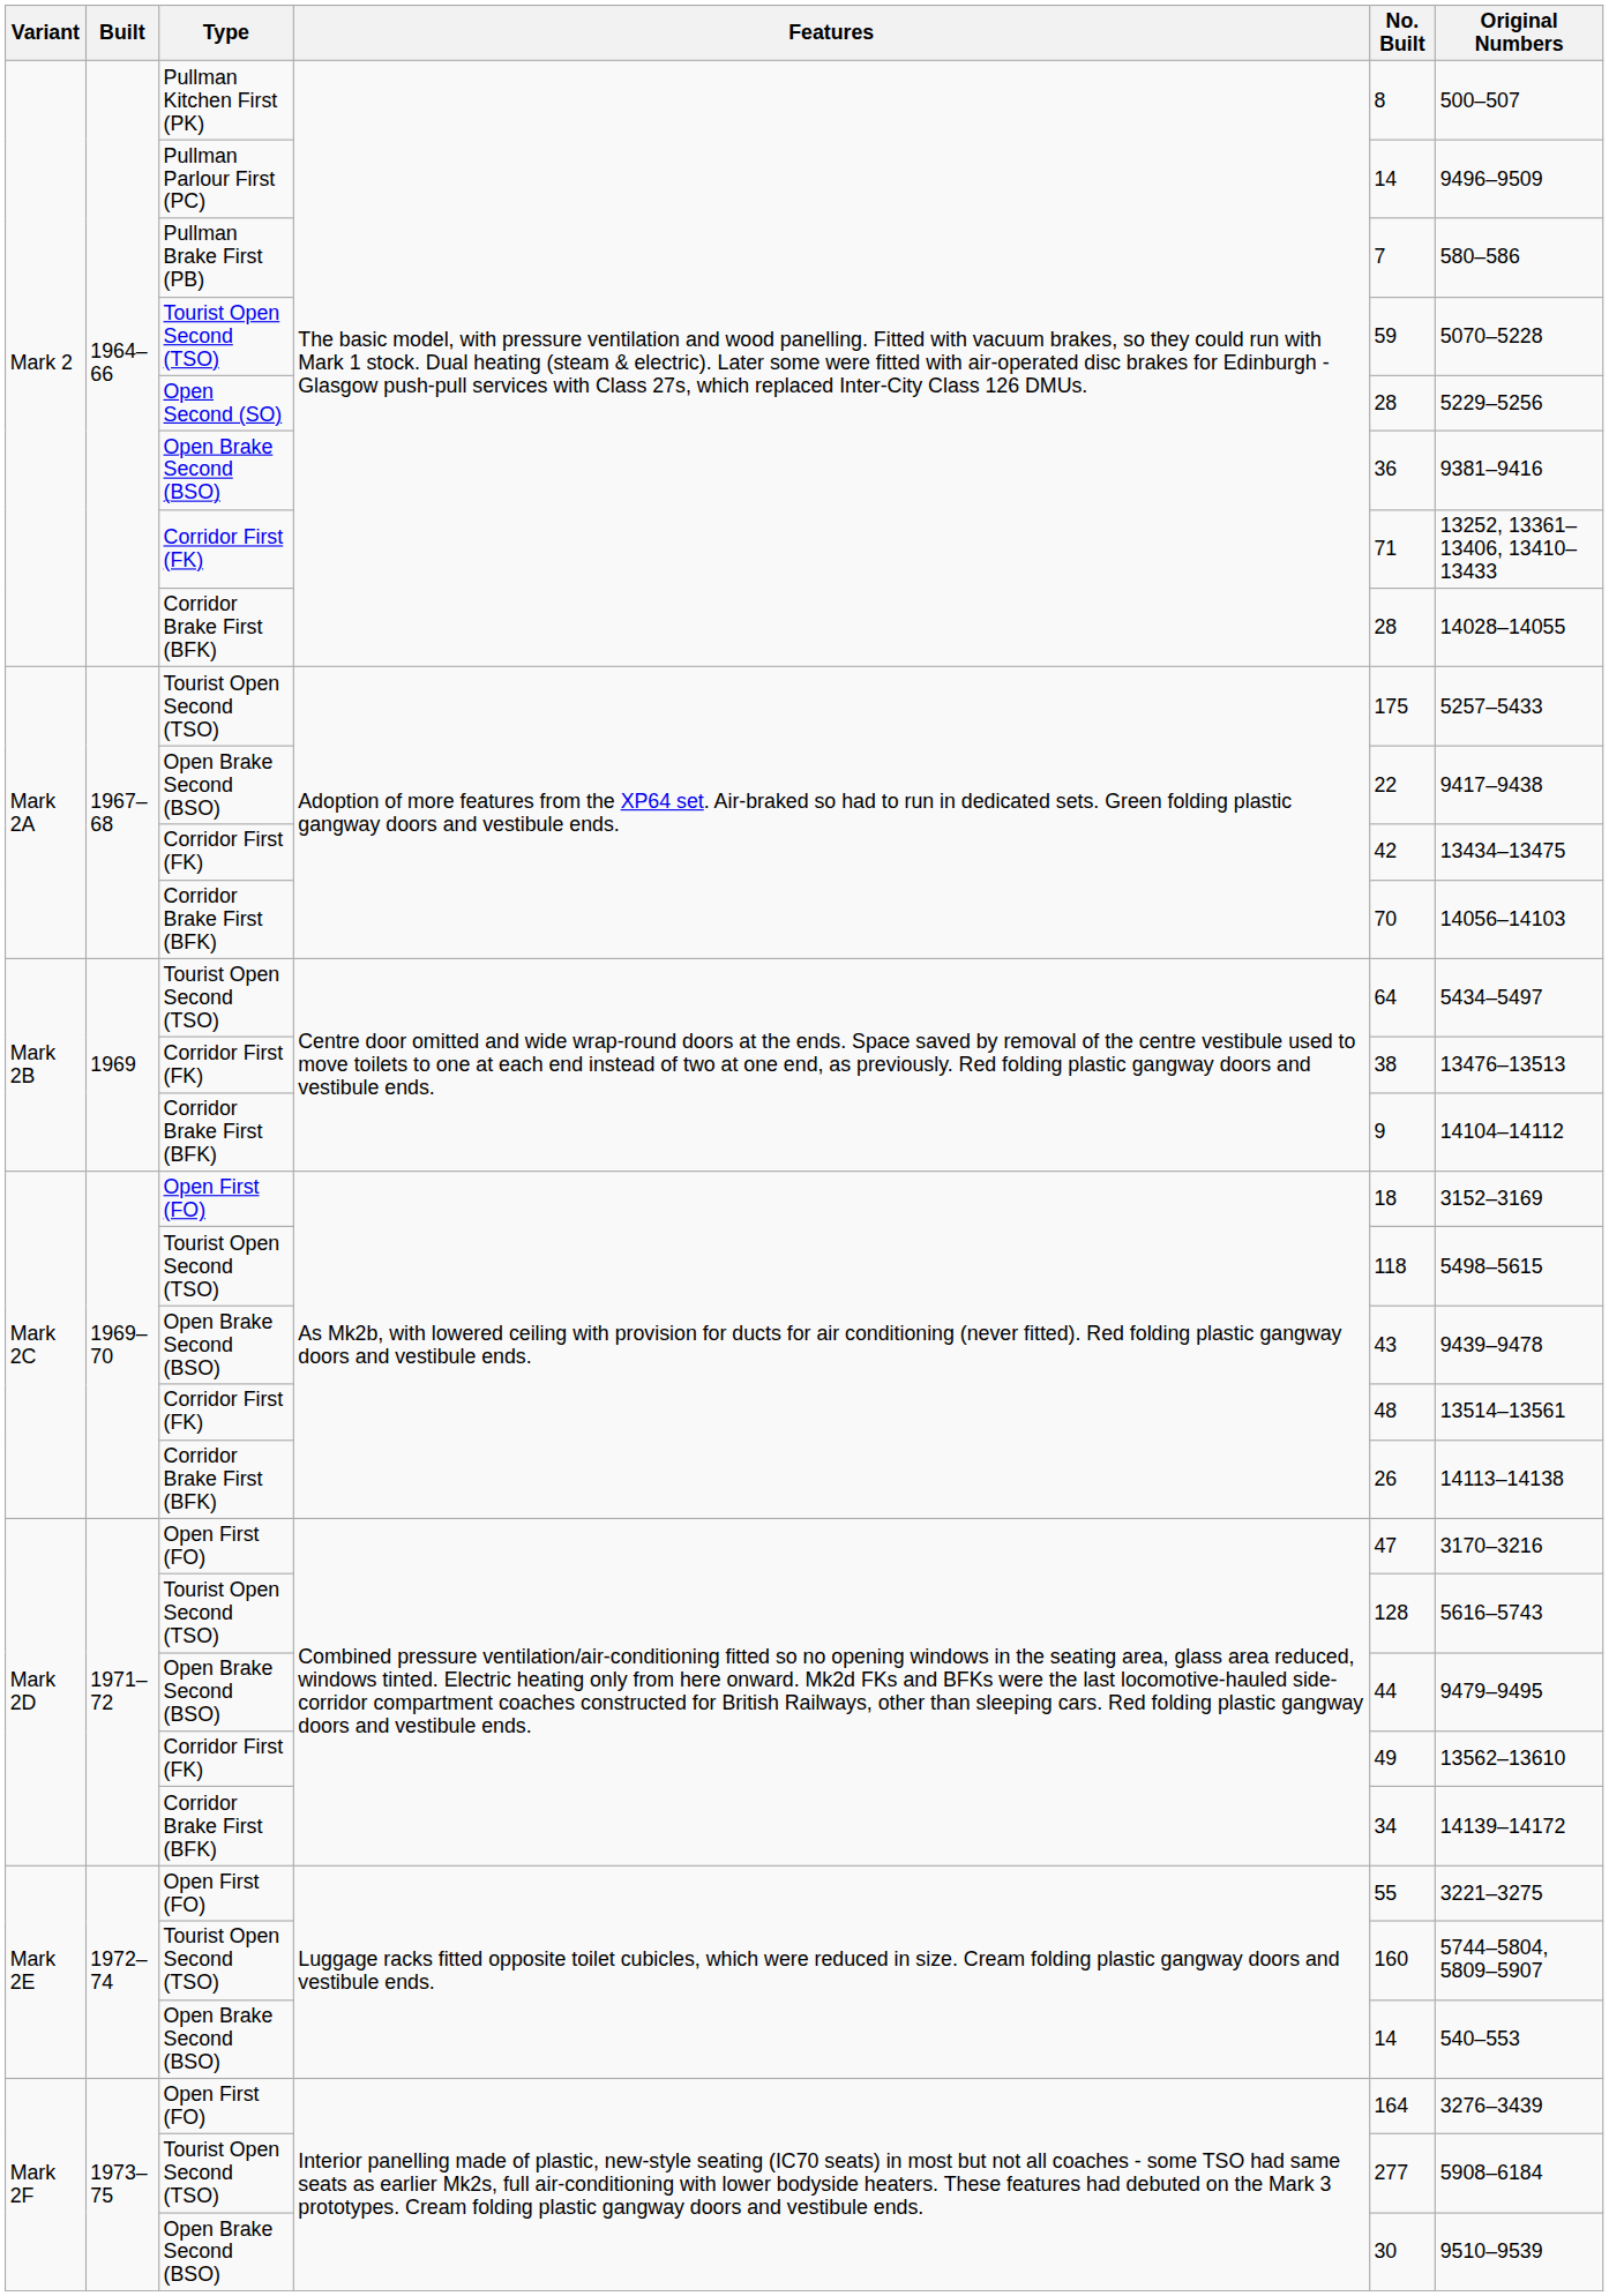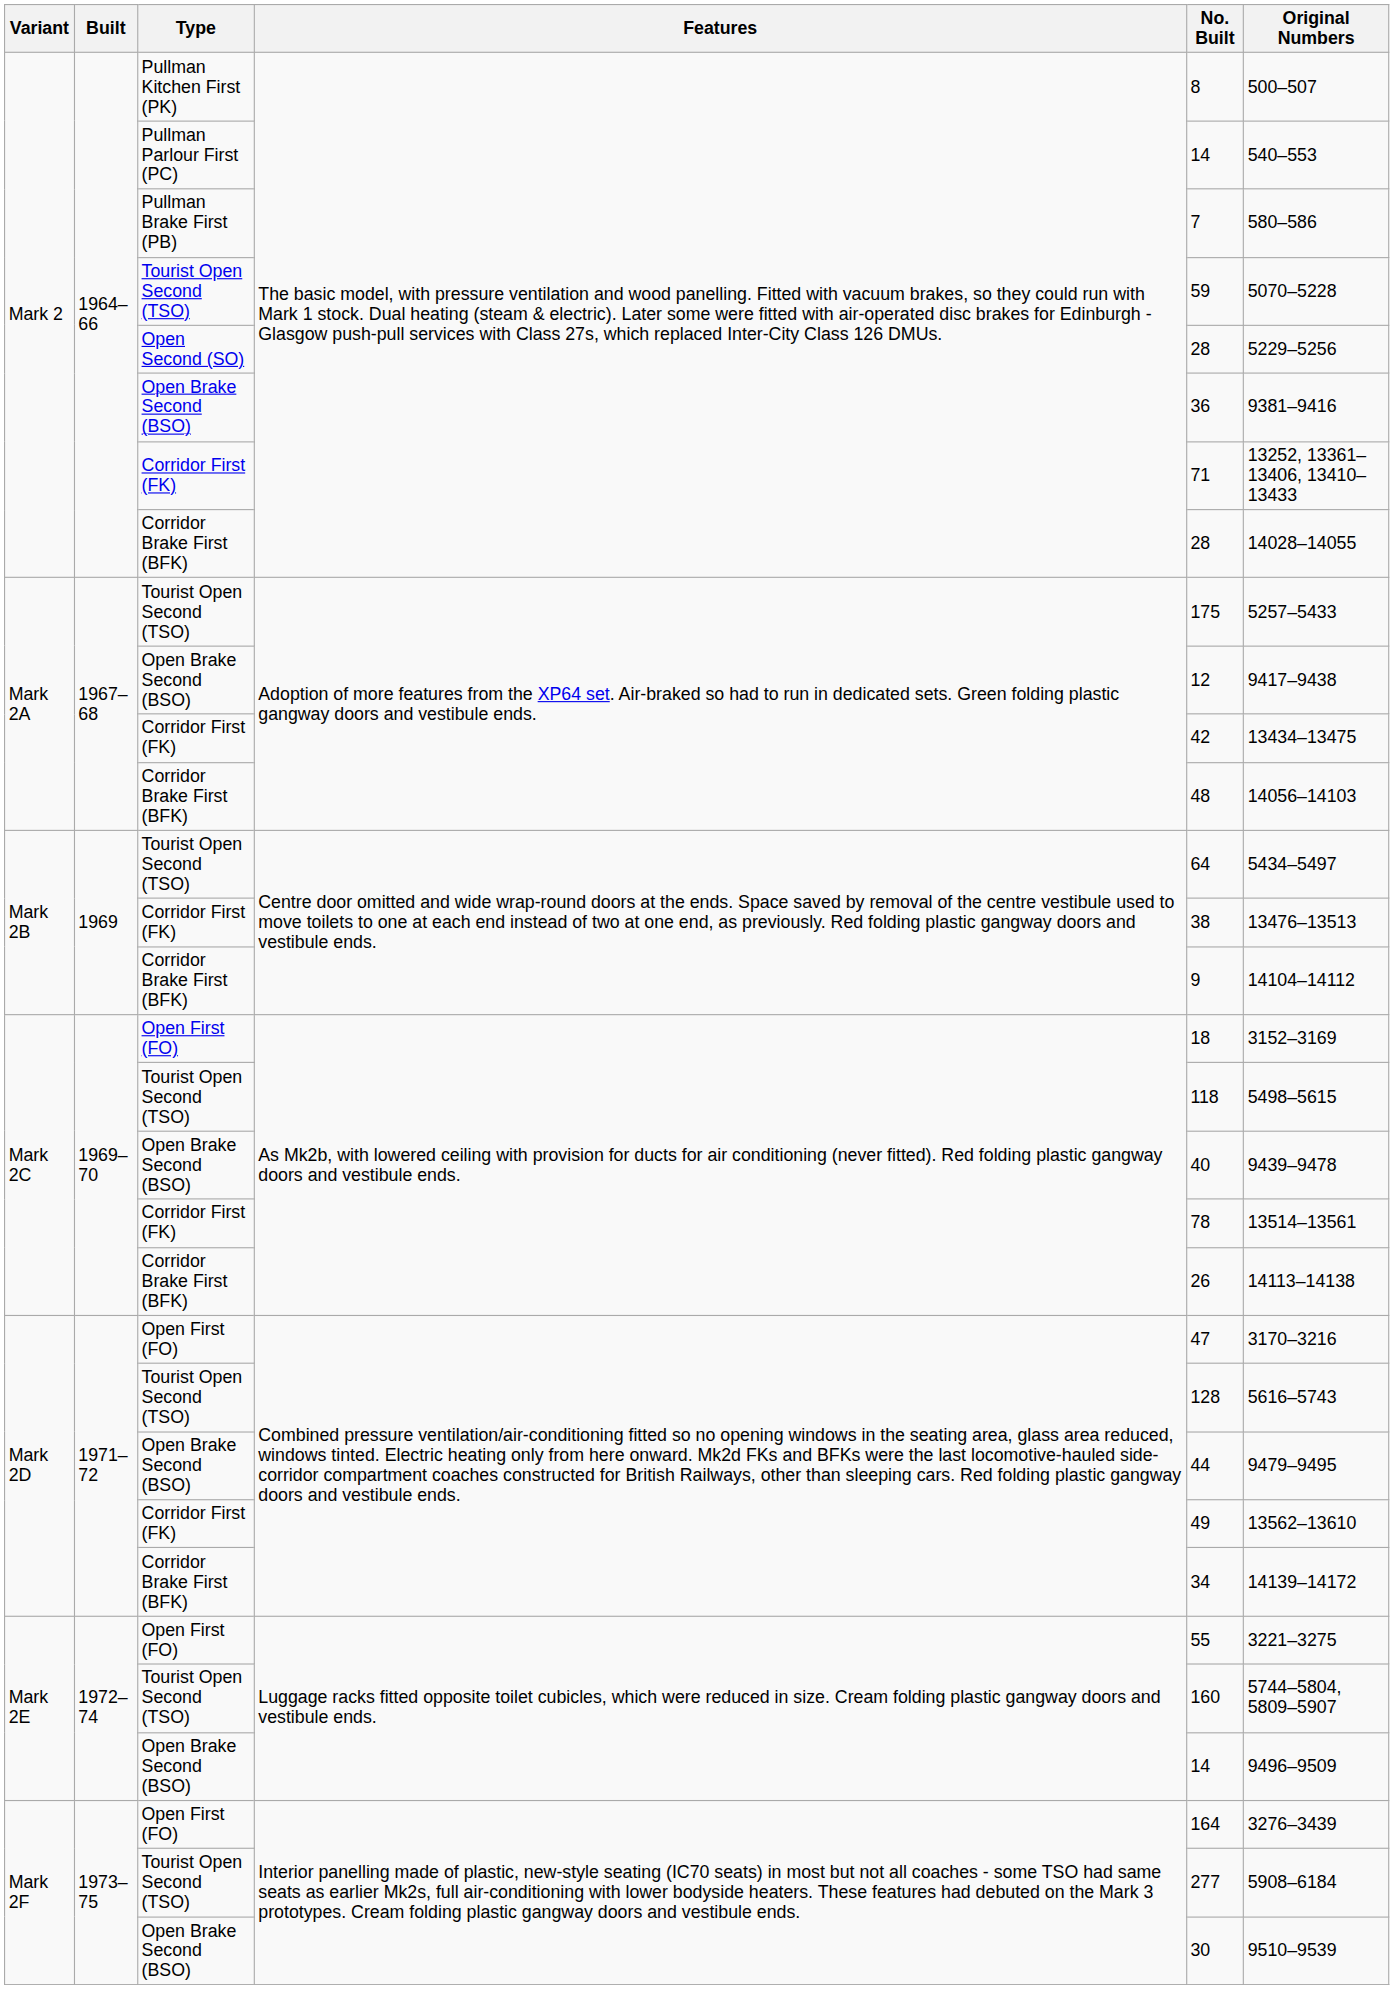Pullman Parlour First (PC) | Original Numbers: 9496–9509 -> 540–553
Mark 2A / Open Brake Second (BSO) | No. Built: 22 -> 12
Mark 2A / Corridor Brake First (BFK) | No. Built: 70 -> 48
Mark 2C / Open Brake Second (BSO) | No. Built: 43 -> 40
Mark 2C / Corridor First (FK) | No. Built: 48 -> 78
Mark 2E / Open Brake Second (BSO) | Original Numbers: 540–553 -> 9496–9509
